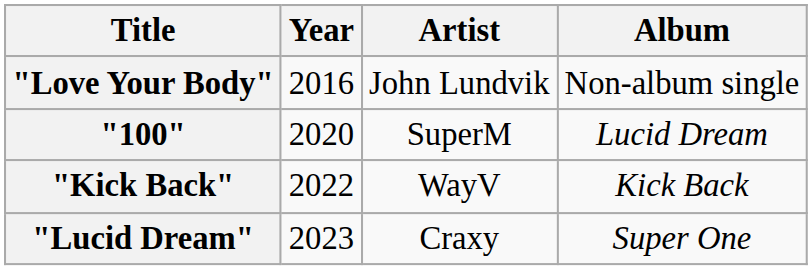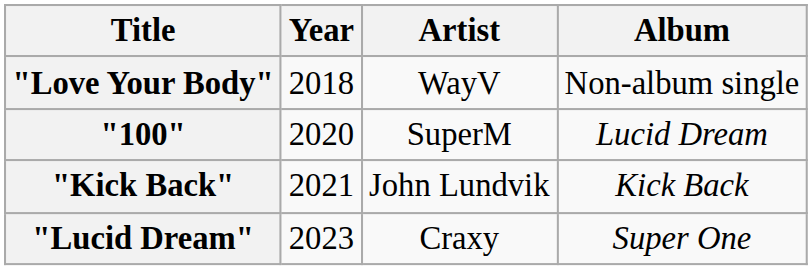"Love Your Body" | Year: 2016 -> 2018
"Love Your Body" | Artist: John Lundvik -> WayV
"Kick Back" | Year: 2022 -> 2021
"Kick Back" | Artist: WayV -> John Lundvik
